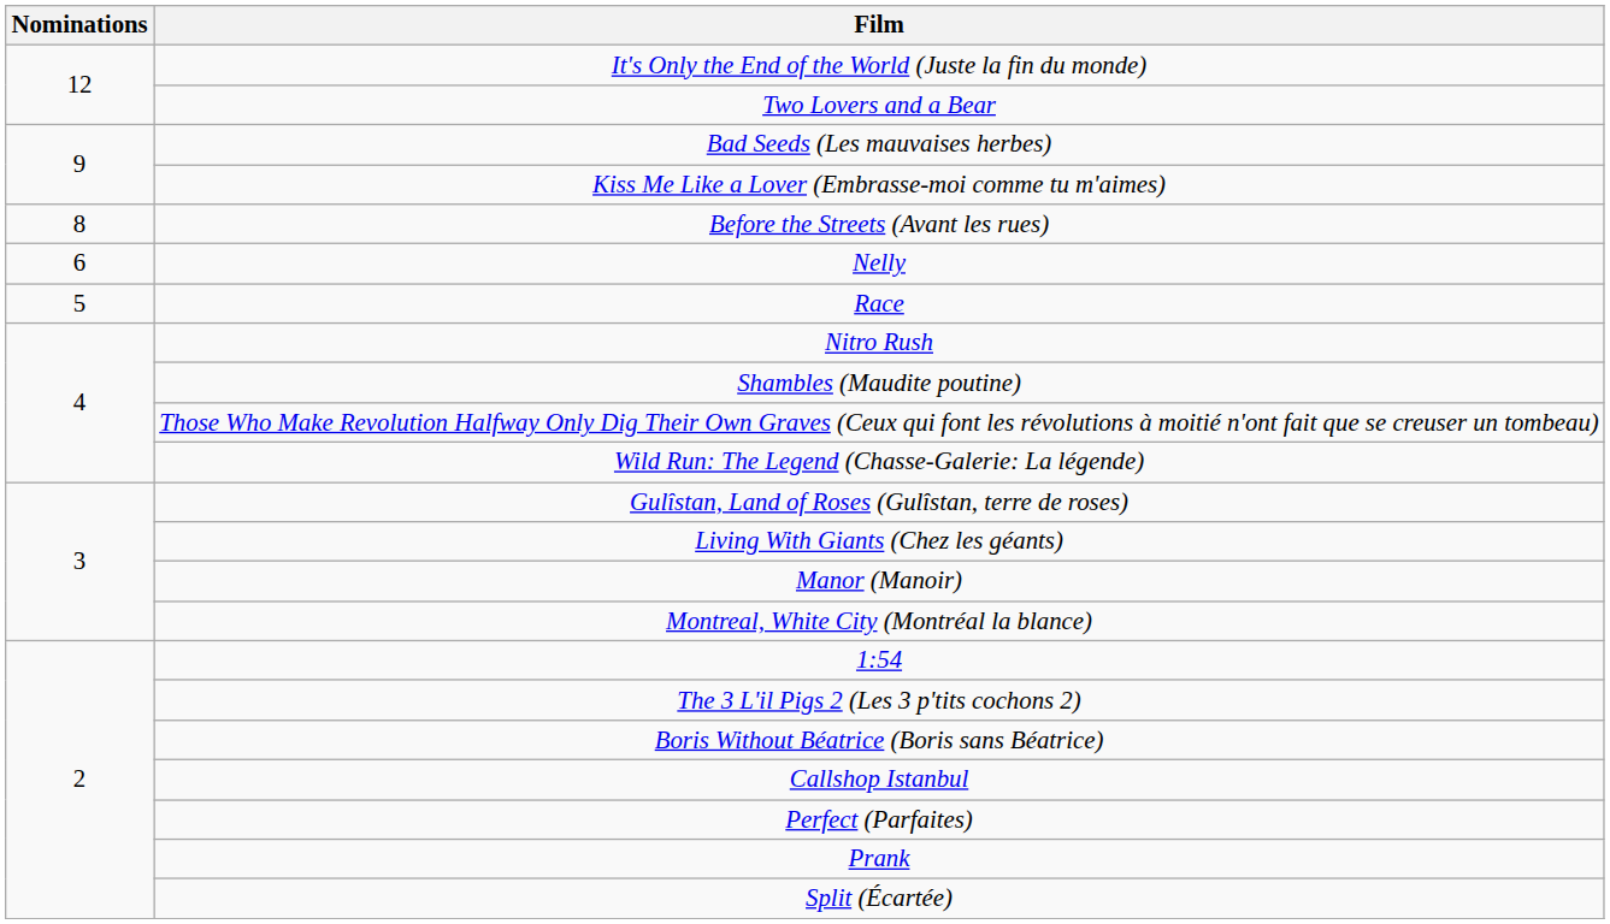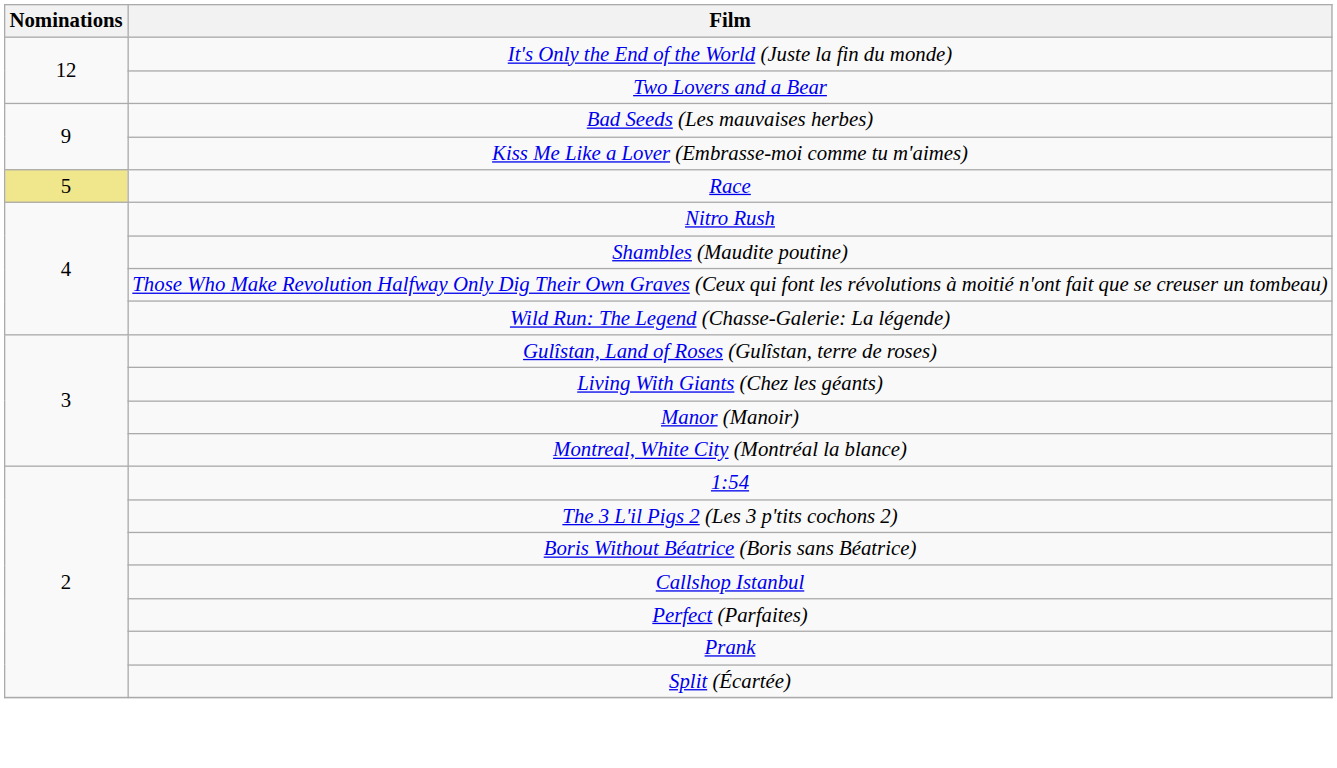- row: 8 | Before the Streets (Avant les rues)
- row: 6 | Nelly
Race | Nominations: no background -> khaki background
